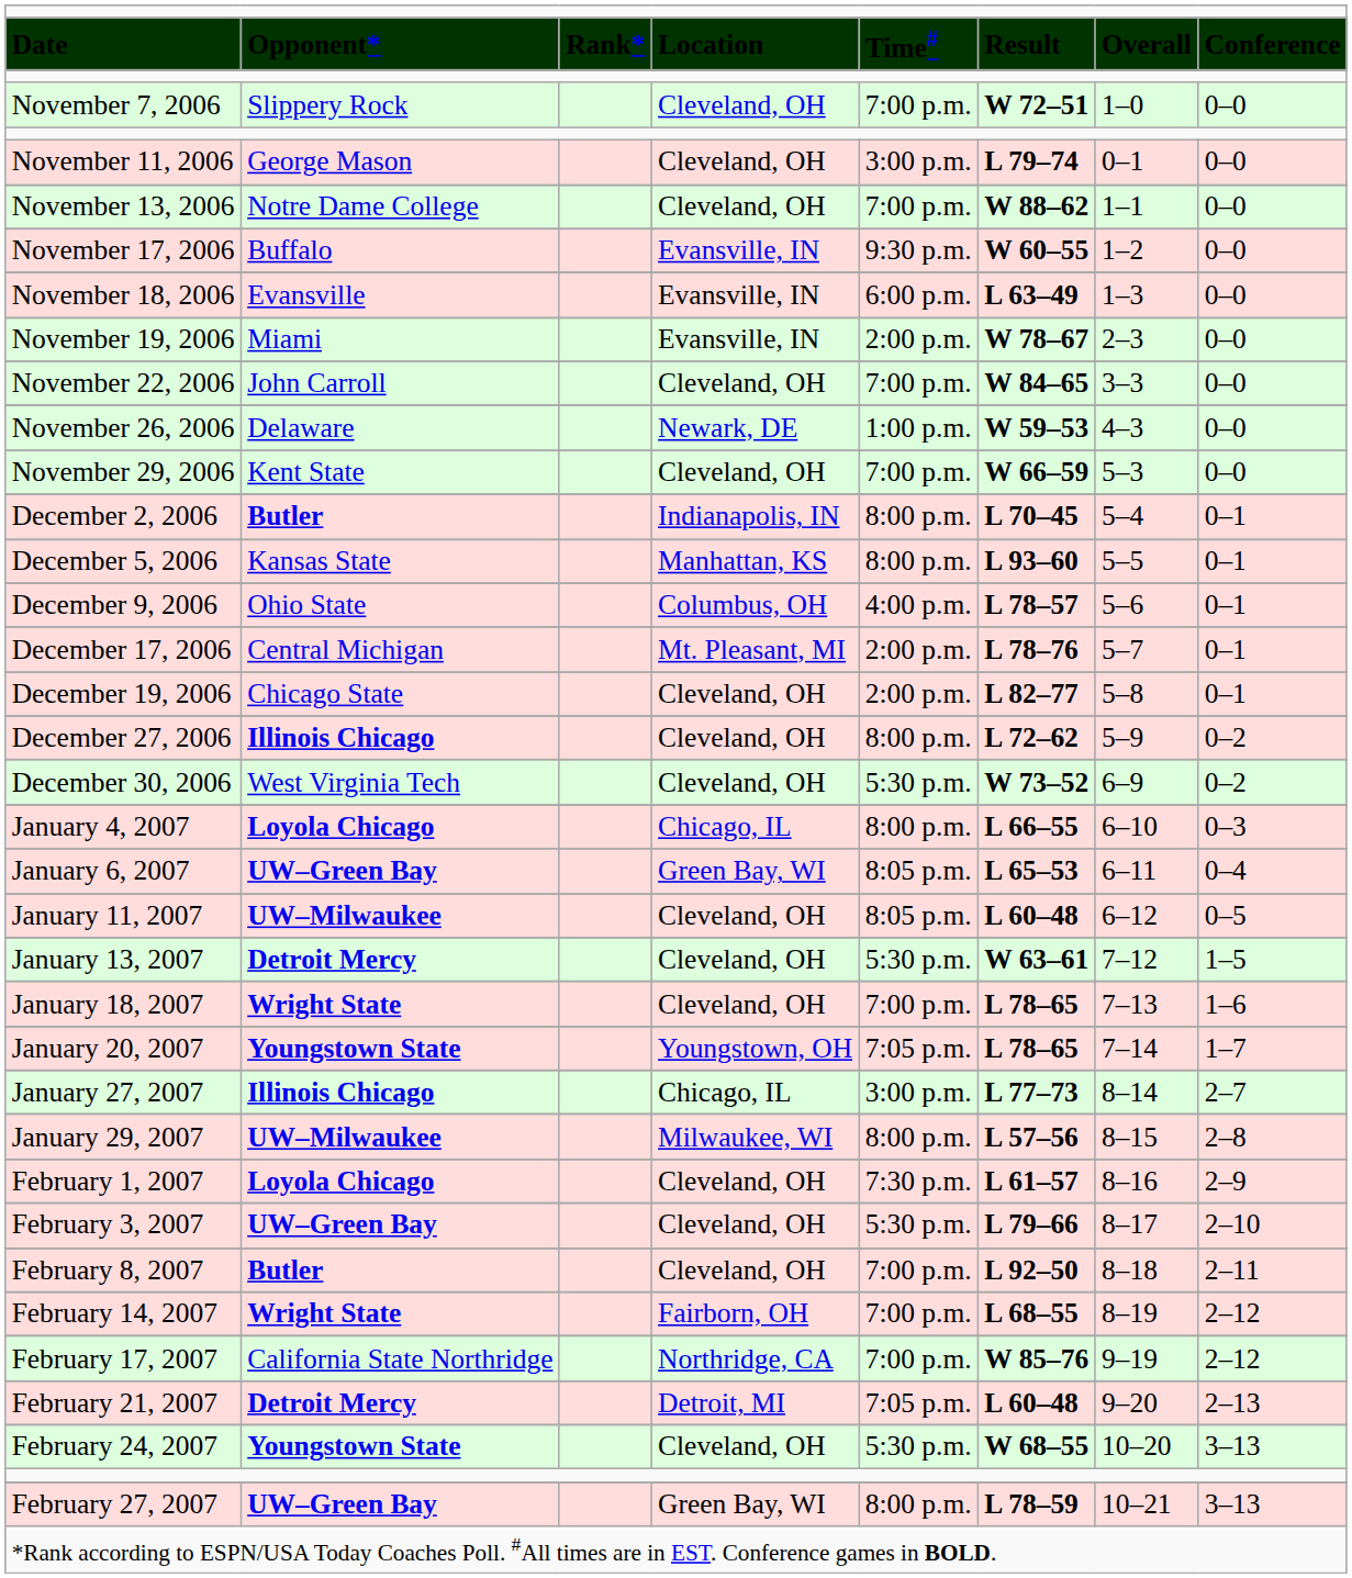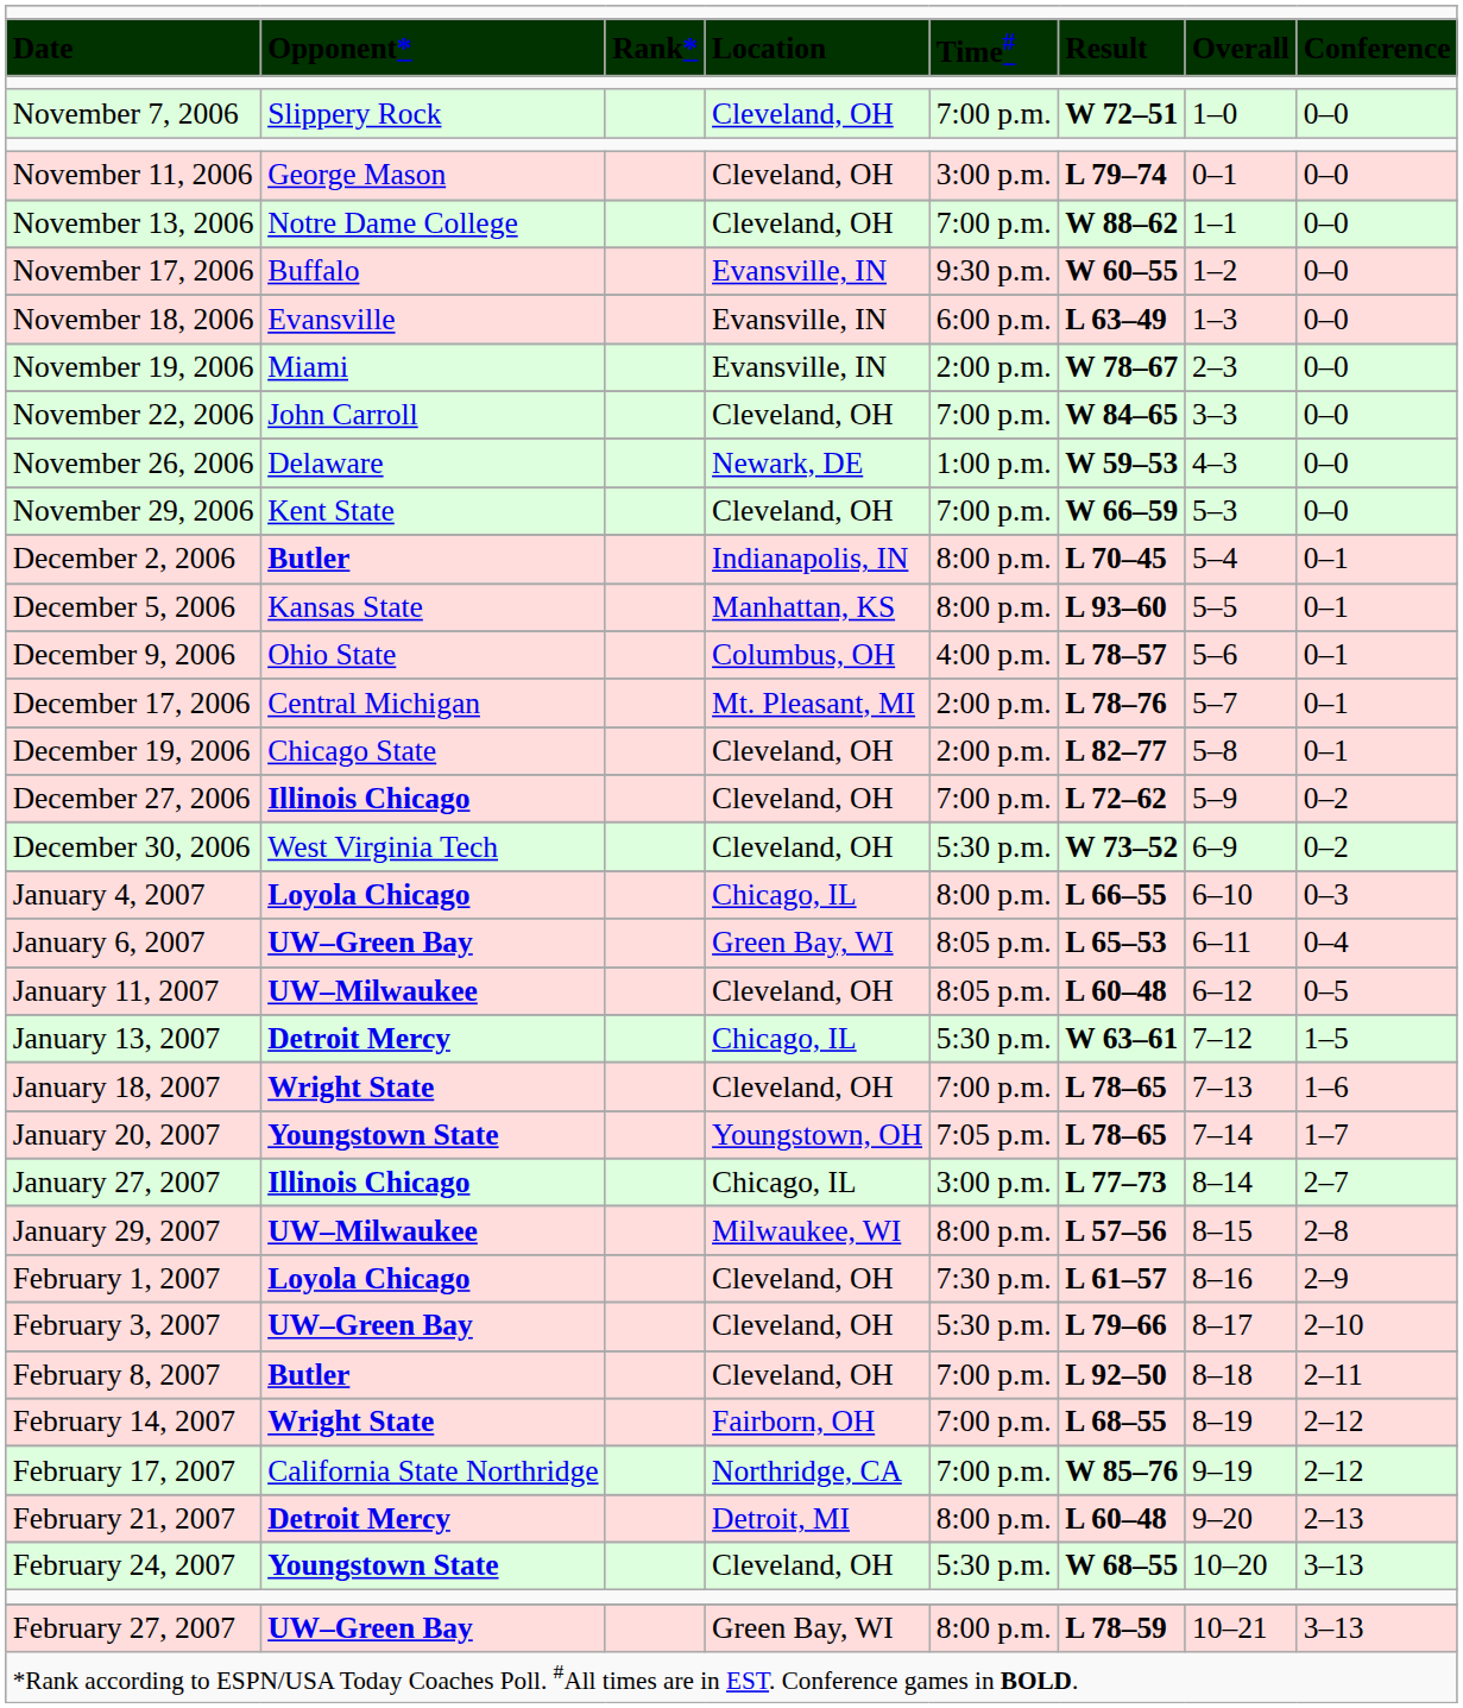December 27, 2006 | column 5: 8:00 p.m. -> 7:00 p.m.
January 13, 2007 | column 4: Cleveland, OH -> Chicago, IL
February 21, 2007 | column 5: 7:05 p.m. -> 8:00 p.m.
